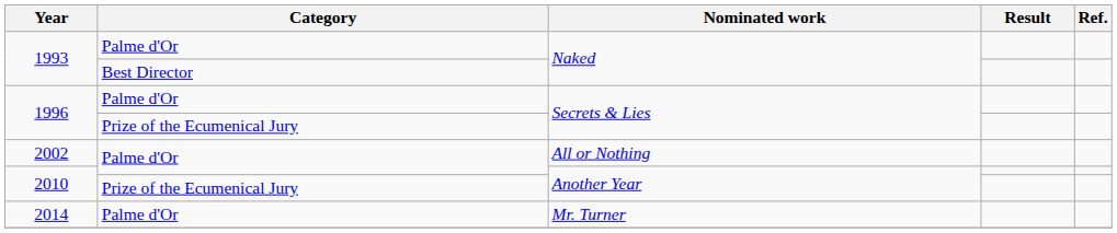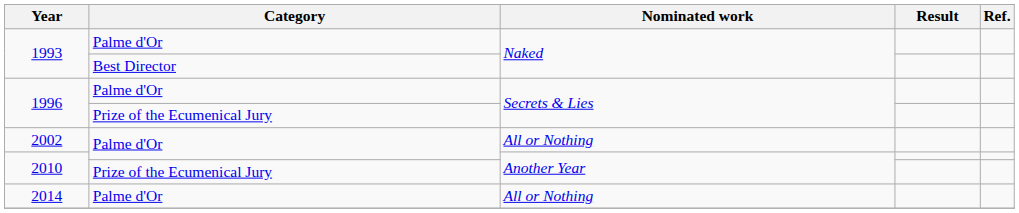2014 | Nominated work: Mr. Turner -> All or Nothing
